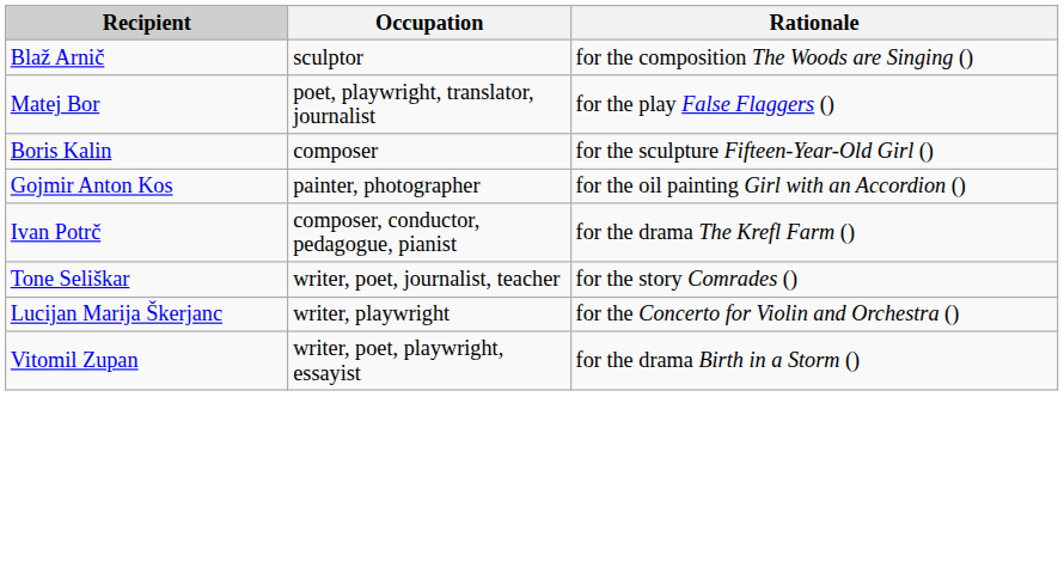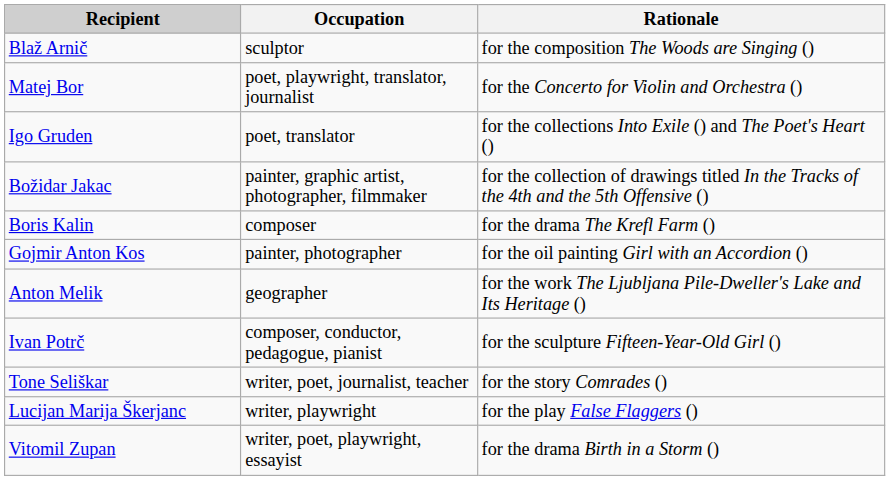Matej Bor | Rationale: for the play False Flaggers () -> for the Concerto for Violin and Orchestra ()
+ row: Igo Gruden | poet, translator | for the collections Into Exile () and The Poet's Heart ()
+ row: Božidar Jakac | painter, graphic artist, photographer, filmmaker | for the collection of drawings titled In the Tracks of the 4th and the 5th Offensive ()
Boris Kalin | Rationale: for the sculpture Fifteen-Year-Old Girl () -> for the drama The Krefl Farm ()
+ row: Anton Melik | geographer | for the work The Ljubljana Pile-Dweller's Lake and Its Heritage ()
Ivan Potrč | Rationale: for the drama The Krefl Farm () -> for the sculpture Fifteen-Year-Old Girl ()
Lucijan Marija Škerjanc | Rationale: for the Concerto for Violin and Orchestra () -> for the play False Flaggers ()
